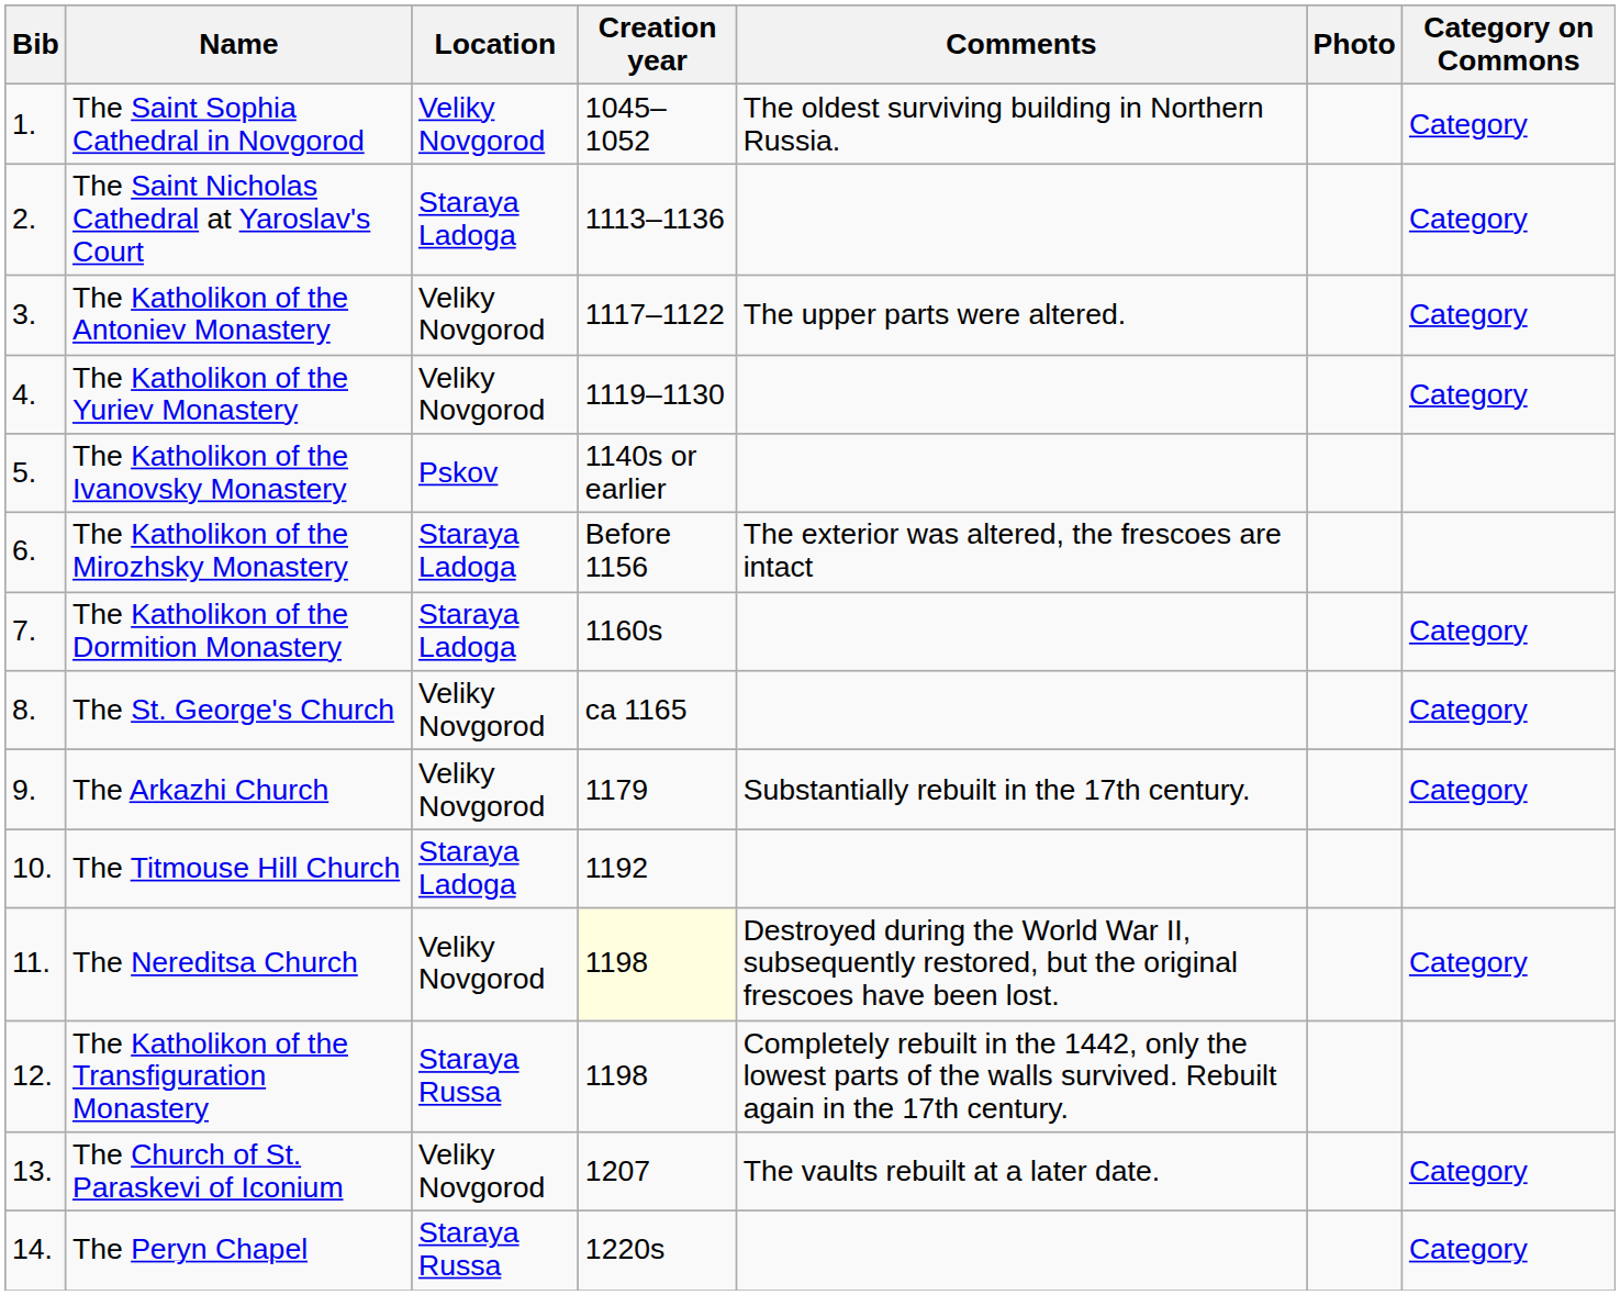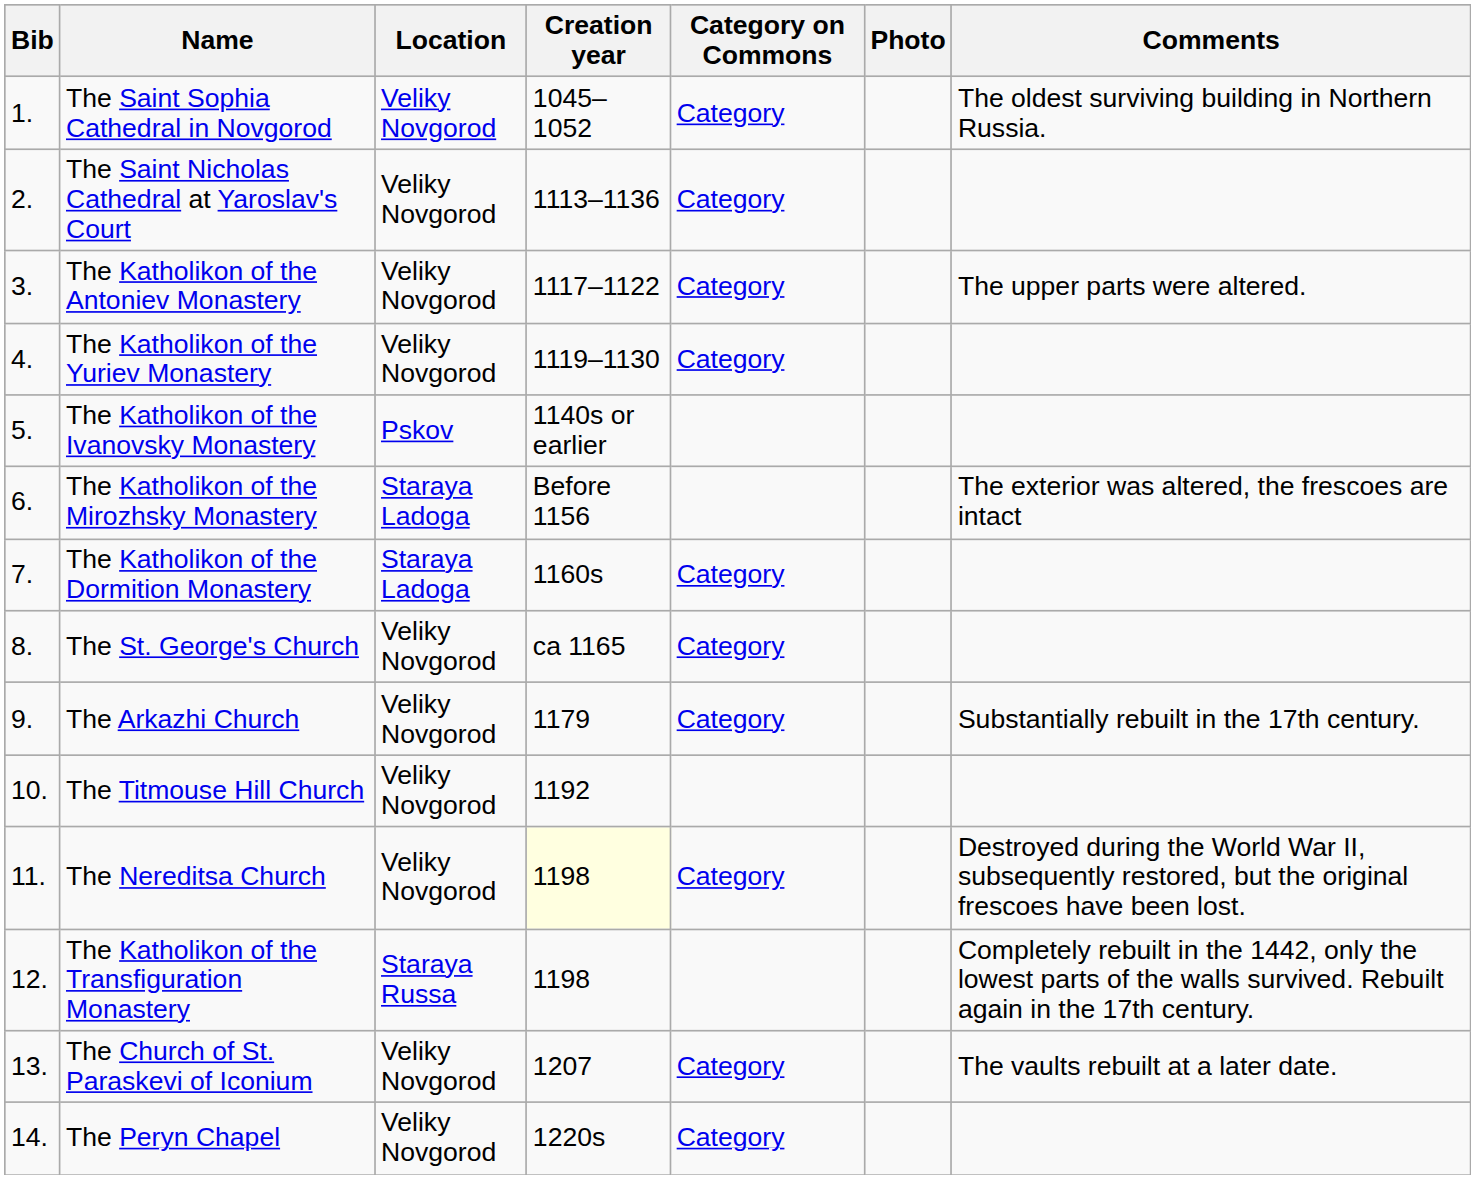columns swapped: Comments <-> Category on Commons
The Saint Nicholas Cathedral at Yaroslav's Court | Location: Staraya Ladoga -> Veliky Novgorod
The Titmouse Hill Church | Location: Staraya Ladoga -> Veliky Novgorod
The Peryn Chapel | Location: Staraya Russa -> Veliky Novgorod
